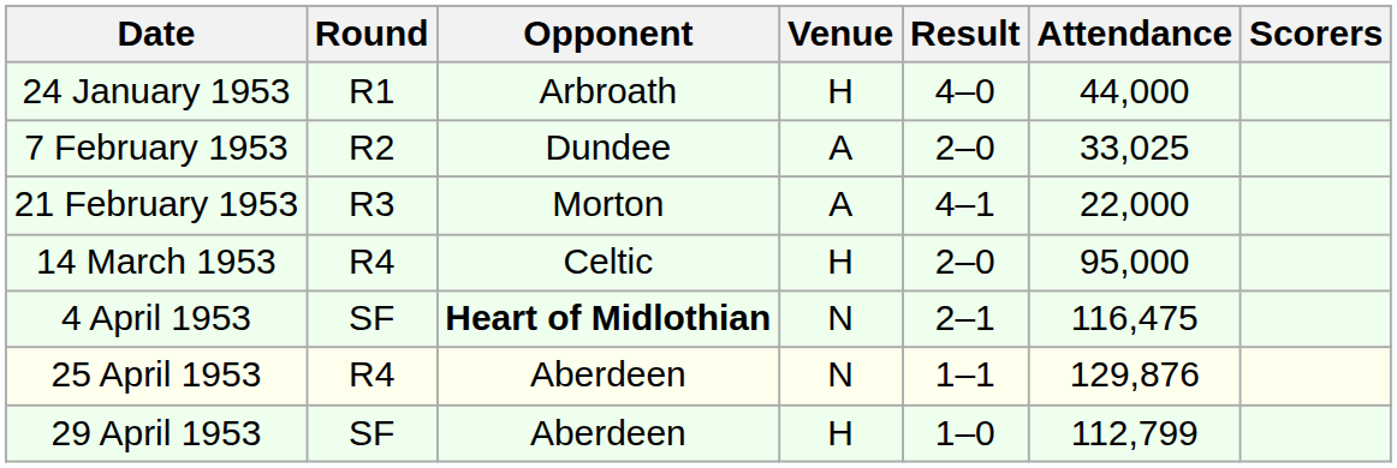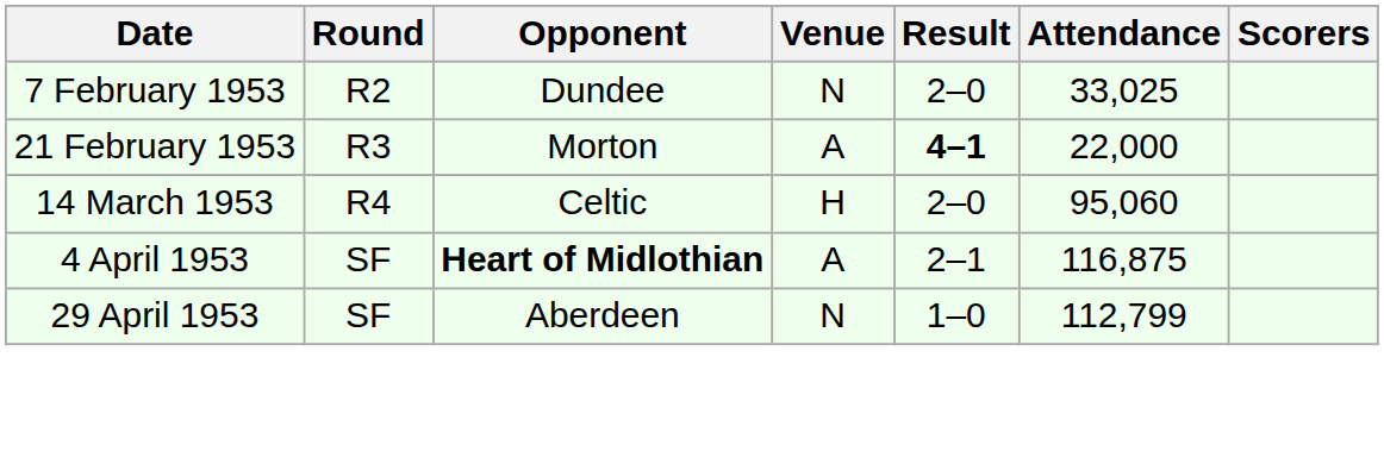- row: 24 January 1953 | R1 | Arbroath | H | 4–0 | 44,000
7 February 1953 | Venue: A -> N
21 February 1953 | Result: normal -> bold
14 March 1953 | Attendance: 95,000 -> 95,060
4 April 1953 | Venue: N -> A
4 April 1953 | Attendance: 116,475 -> 116,875
- row: 25 April 1953 | R4 | Aberdeen | N | 1–1 | 129,876
29 April 1953 | Venue: H -> N
